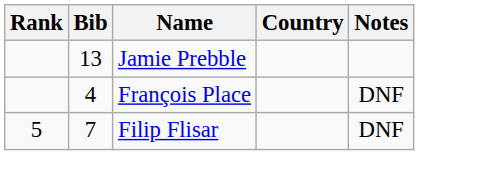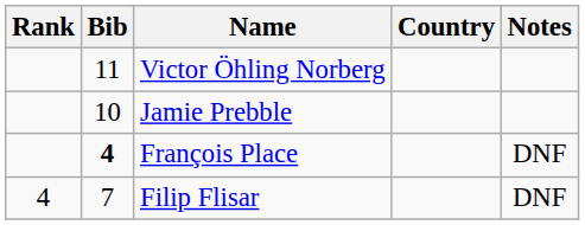+ row: 11 | Victor Öhling Norberg
Jamie Prebble | Bib: 13 -> 10
François Place | Bib: normal -> bold
Filip Flisar | Rank: 5 -> 4
